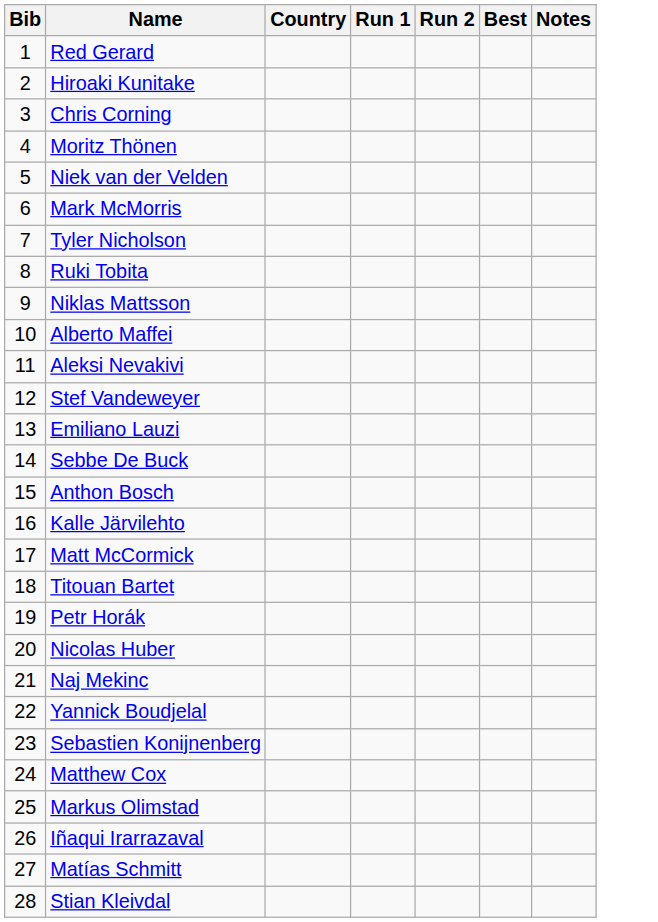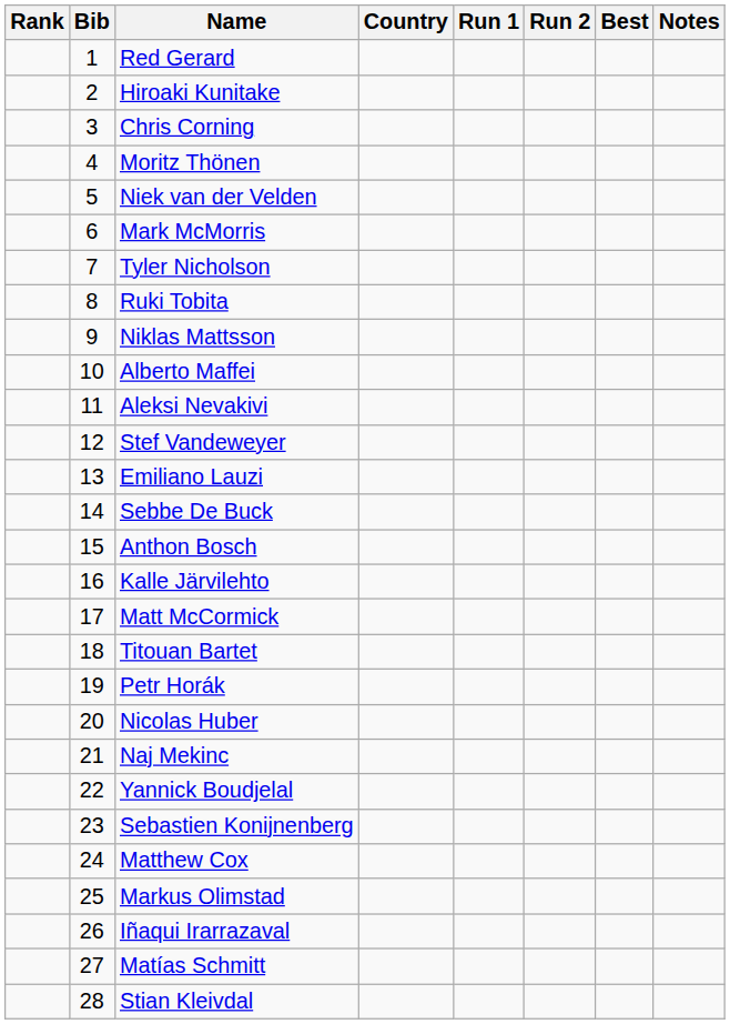+ column: Rank
